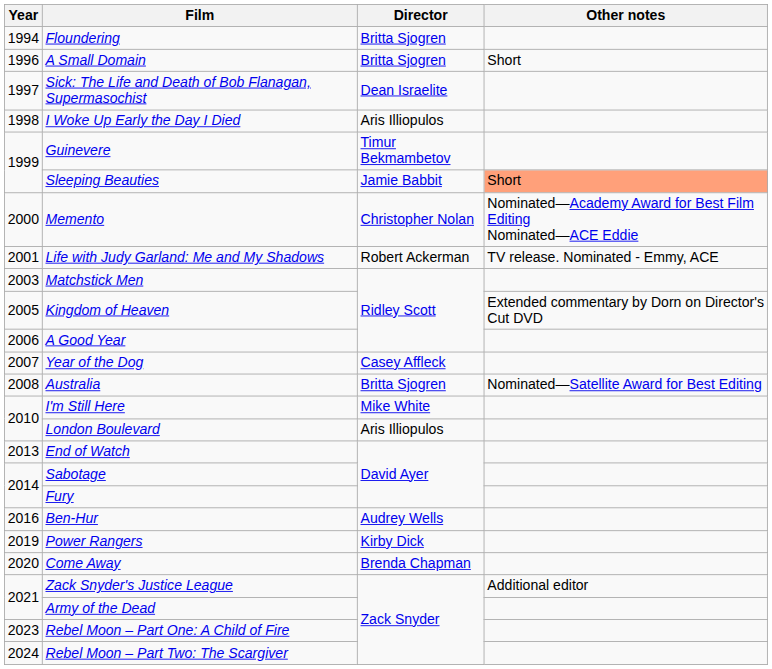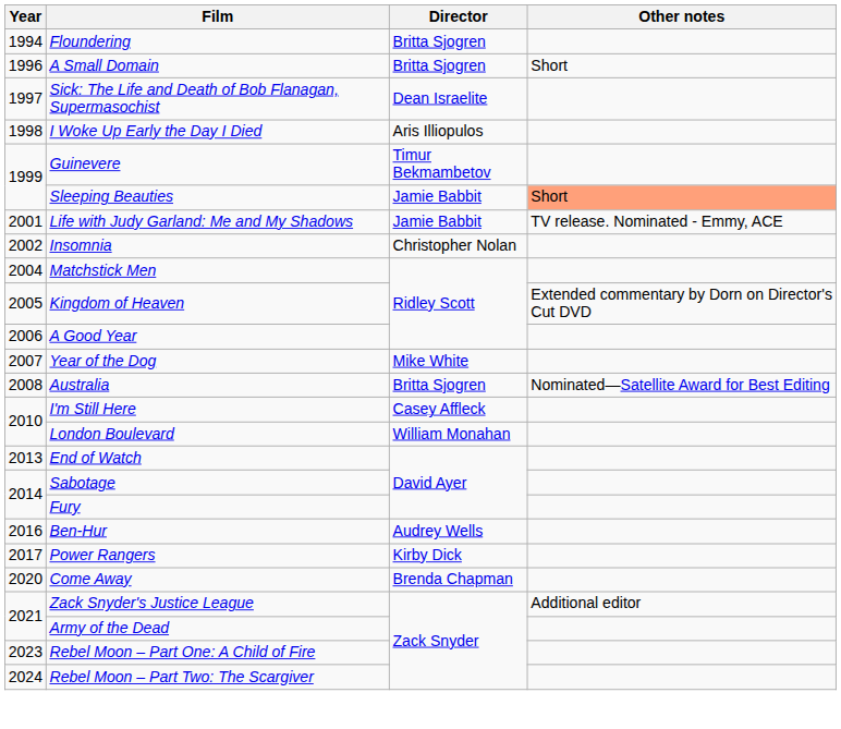- row: 2000 | Memento | Christopher Nolan | Nominated—Academy Award for Best Film Editing Nominated—ACE Eddie
Life with Judy Garland: Me and My Shadows | Director: Robert Ackerman -> Jamie Babbit
+ row: 2002 | Insomnia | Christopher Nolan
Matchstick Men | Year: 2003 -> 2004
Year of the Dog | Director: Casey Affleck -> Mike White
I'm Still Here | Director: Mike White -> Casey Affleck
London Boulevard | Director: Aris Illiopulos -> William Monahan
Power Rangers | Year: 2019 -> 2017
